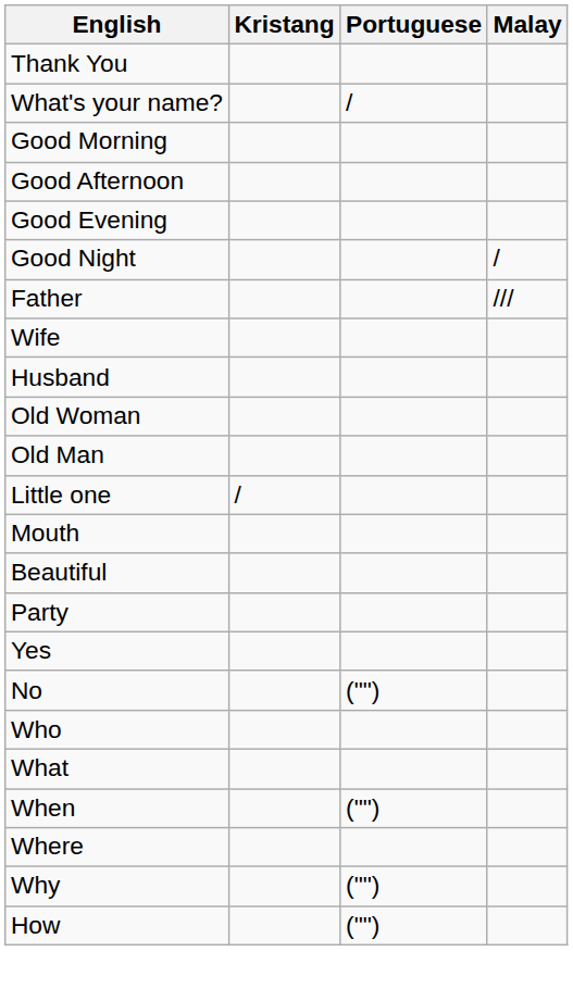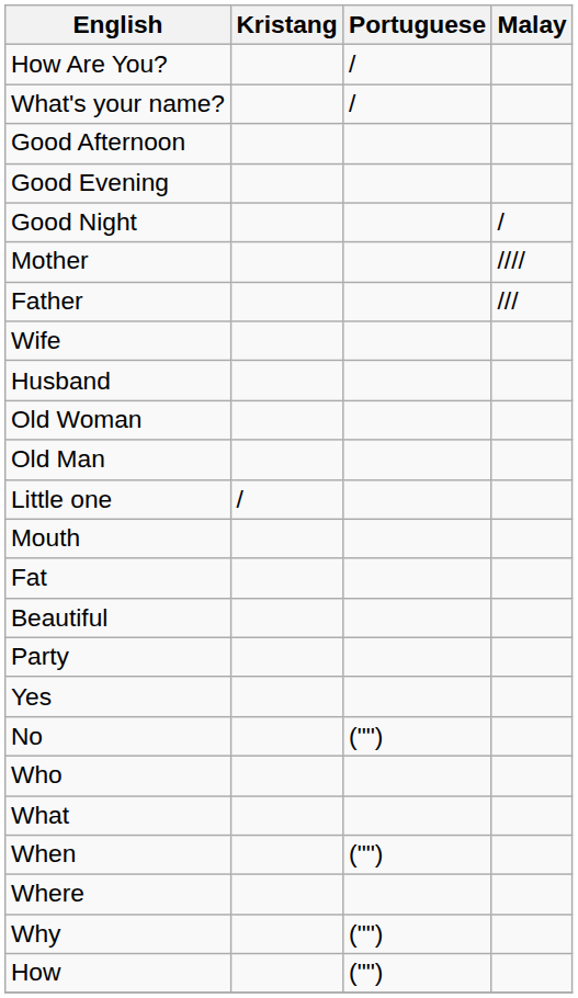- row: Thank You
+ row: How Are You? | /
- row: Good Morning
+ row: Mother | ////
+ row: Fat
